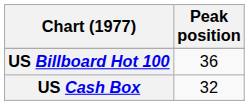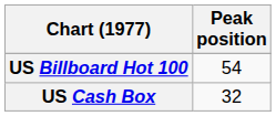US Billboard Hot 100 | Peak position: 36 -> 54
